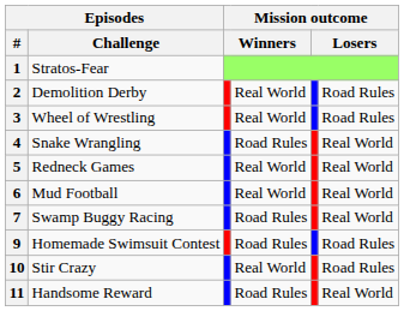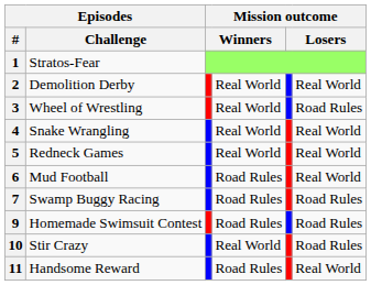2 | column 6: Road Rules -> Real World
4 | column 4: Road Rules -> Real World
6 | column 4: Real World -> Road Rules
7 | column 6: Real World -> Road Rules
